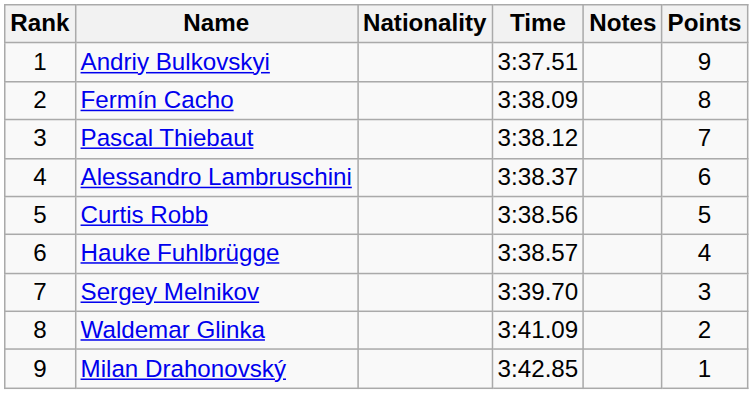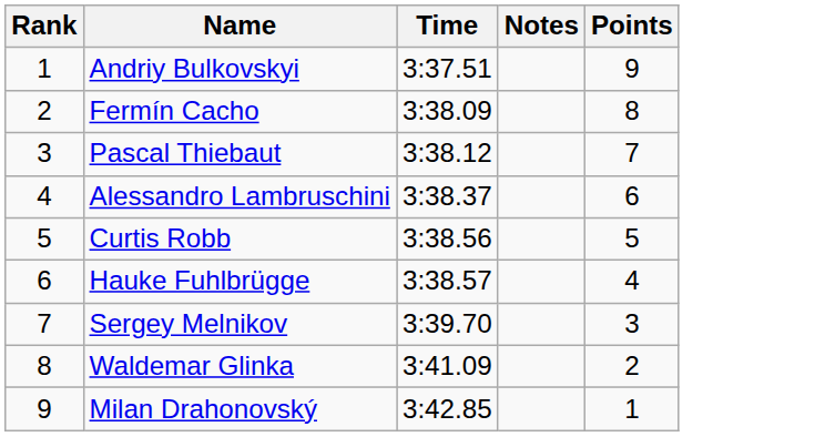- column: Nationality
